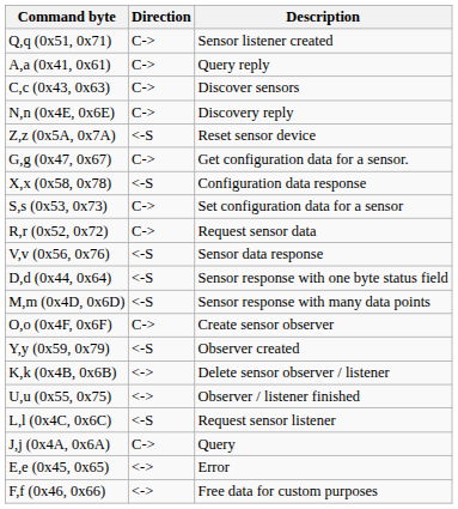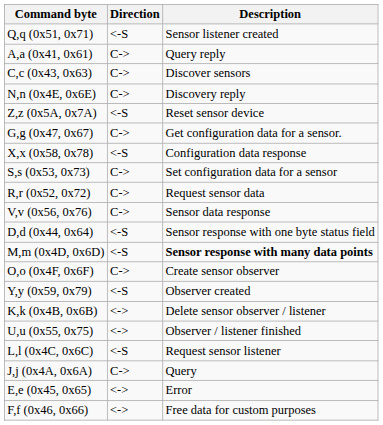Q,q (0x51, 0x71) | Direction: C-> -> <-S
V,v (0x56, 0x76) | Direction: <-S -> C->
M,m (0x4D, 0x6D) | Description: normal -> bold
